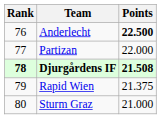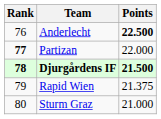Partizan | Rank: normal -> bold
Djurgårdens IF | Points: 21.508 -> 21.500
